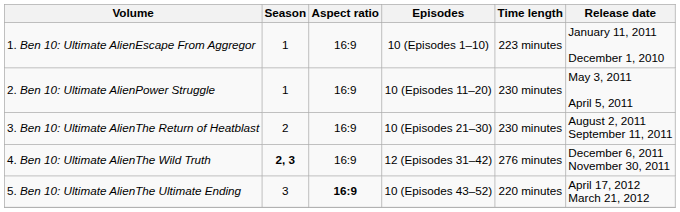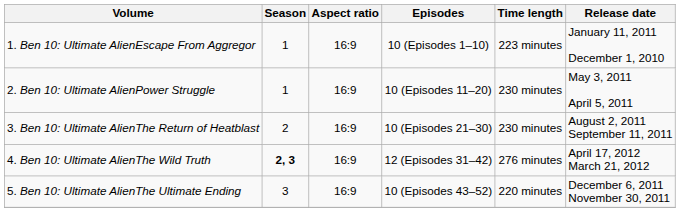4. Ben 10: Ultimate AlienThe Wild Truth | Release date: December 6, 2011 November 30, 2011 -> April 17, 2012 March 21, 2012
5. Ben 10: Ultimate AlienThe Ultimate Ending | Aspect ratio: bold -> normal
5. Ben 10: Ultimate AlienThe Ultimate Ending | Release date: April 17, 2012 March 21, 2012 -> December 6, 2011 November 30, 2011
